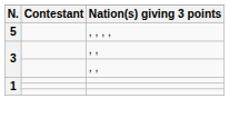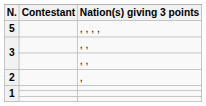+ row: 2 | ,
